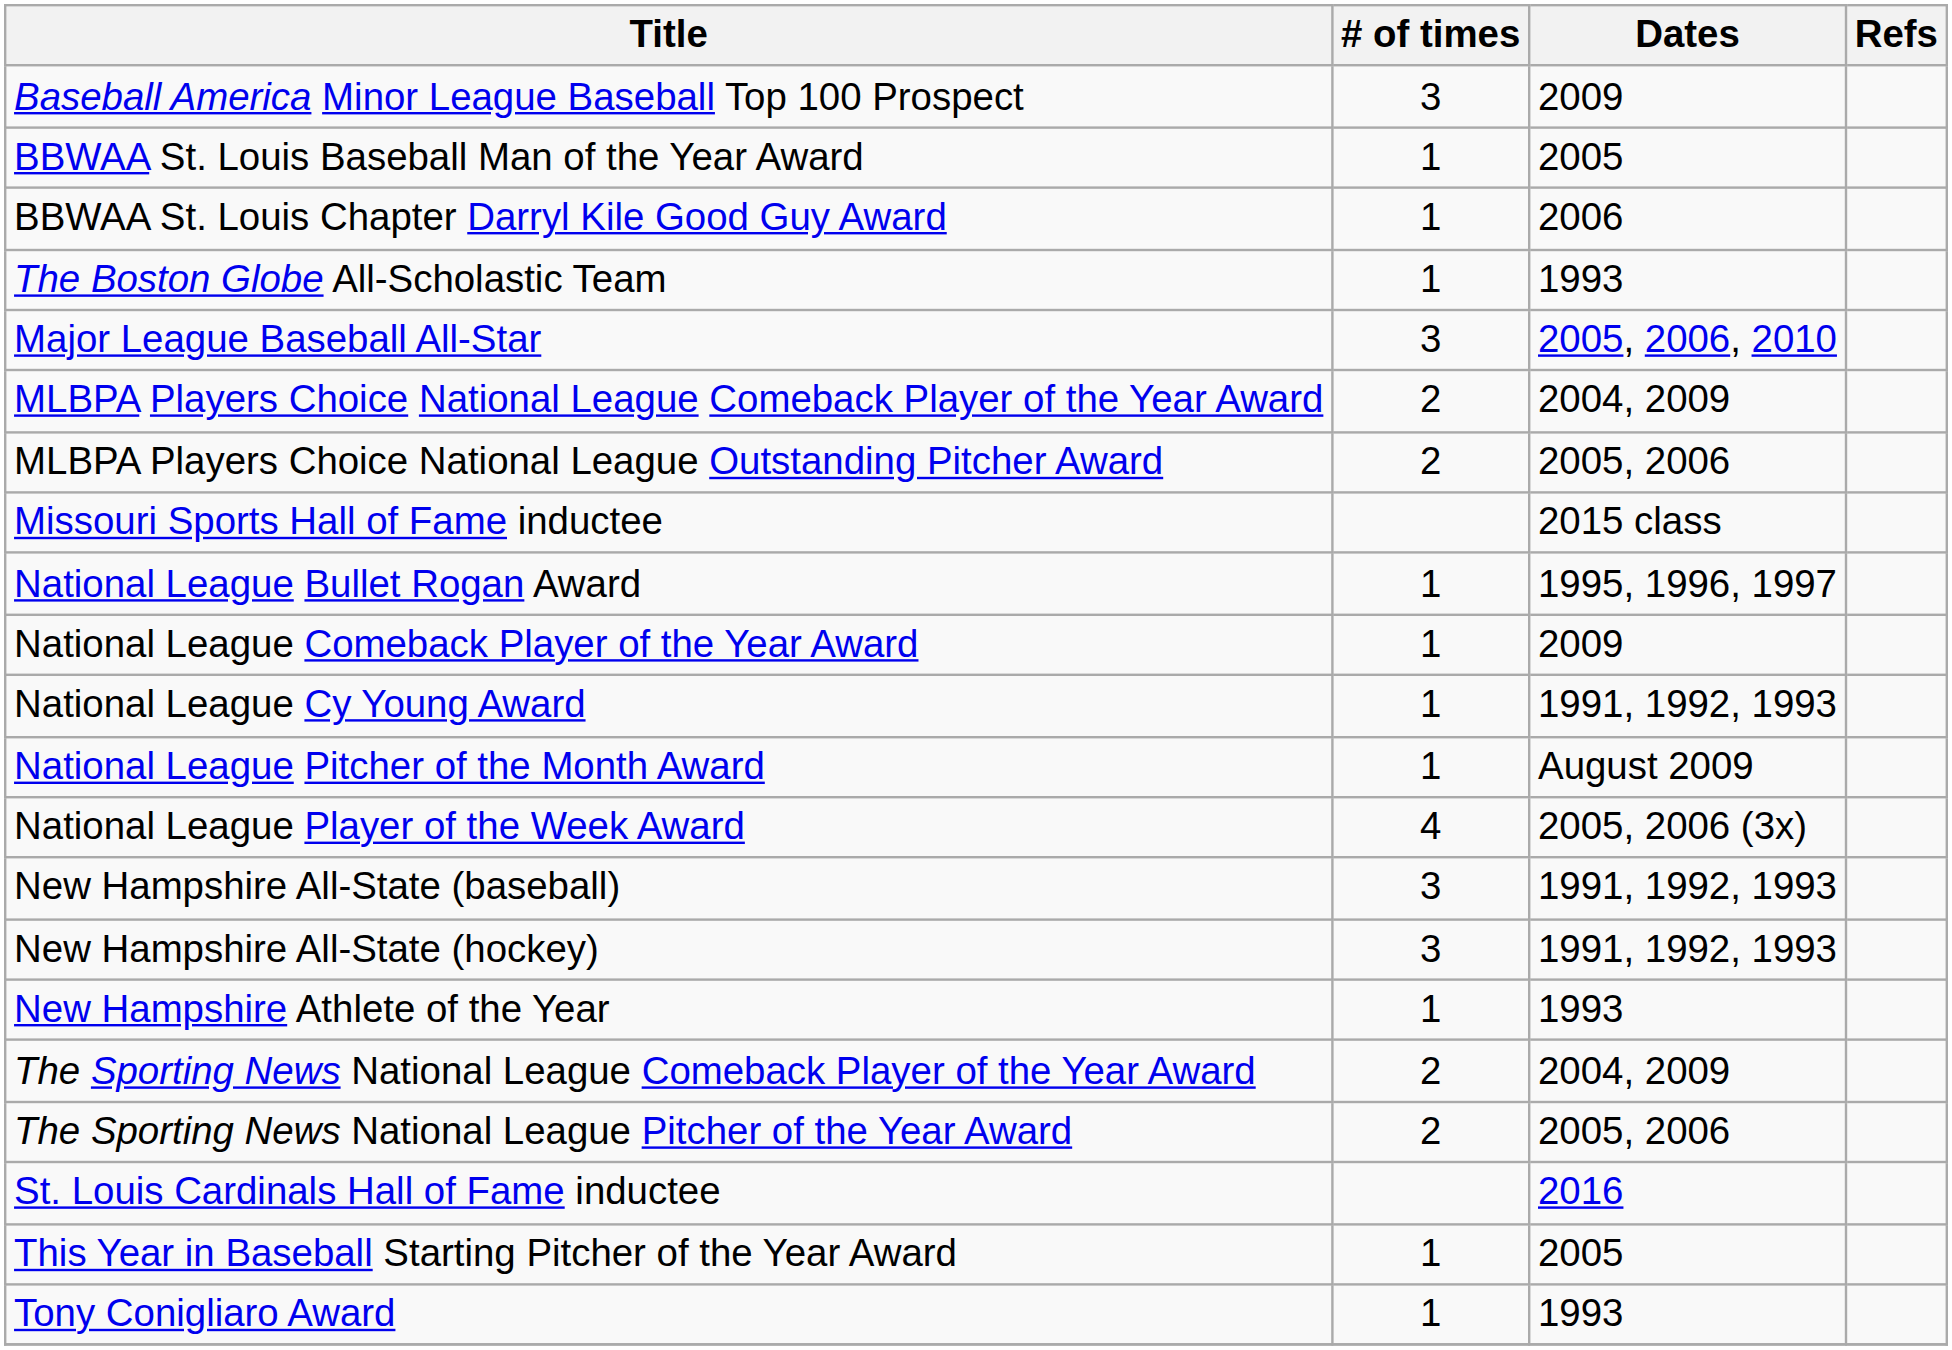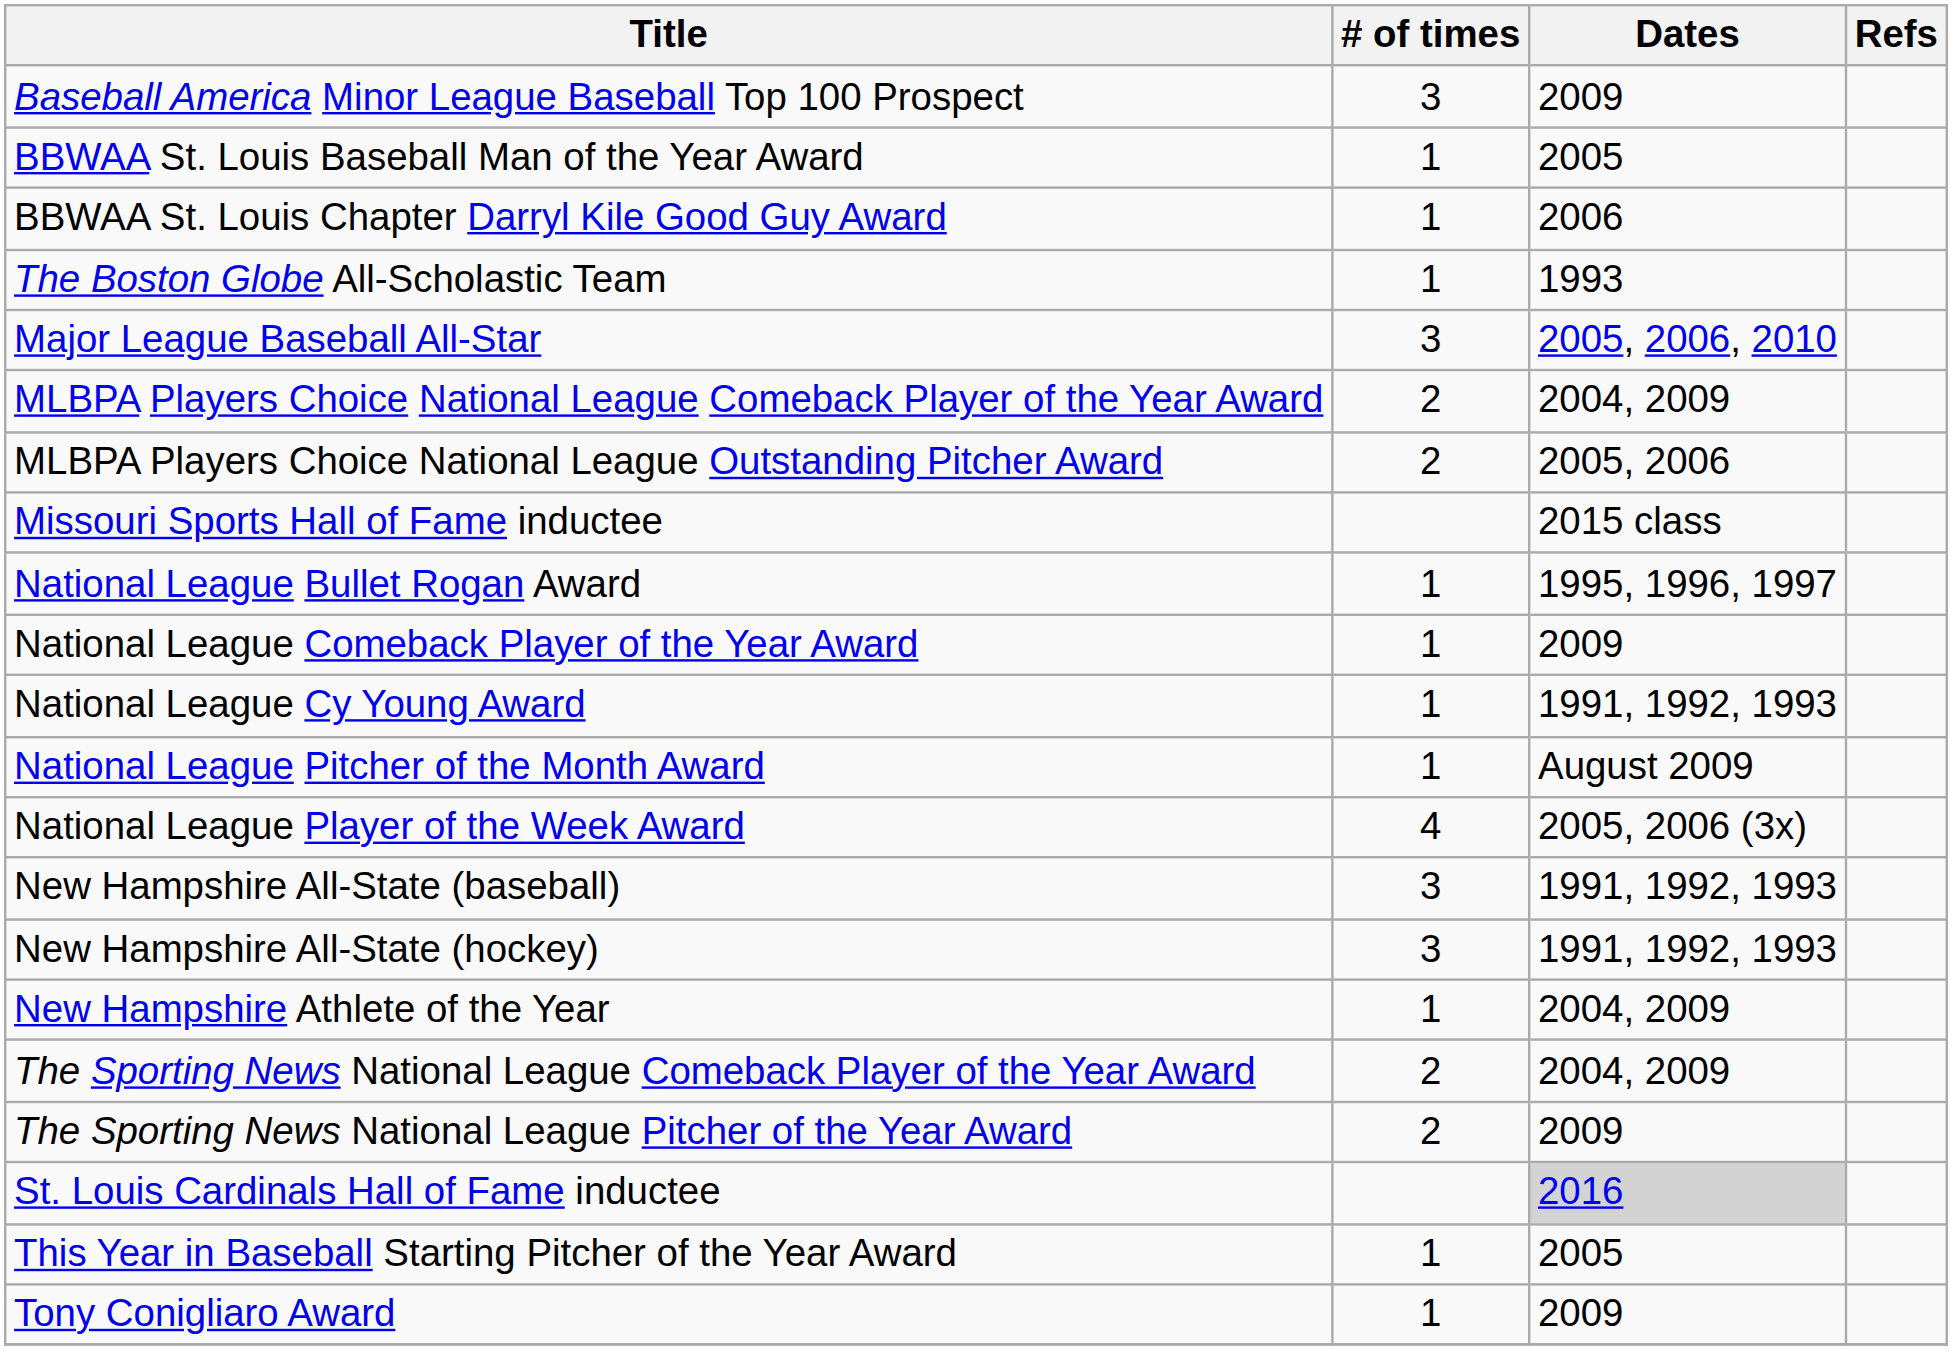New Hampshire Athlete of the Year | Dates: 1993 -> 2004, 2009
The Sporting News National League Pitcher of the Year Award | Dates: 2005, 2006 -> 2009
St. Louis Cardinals Hall of Fame inductee | Dates: no background -> lightgrey background
Tony Conigliaro Award | Dates: 1993 -> 2009
